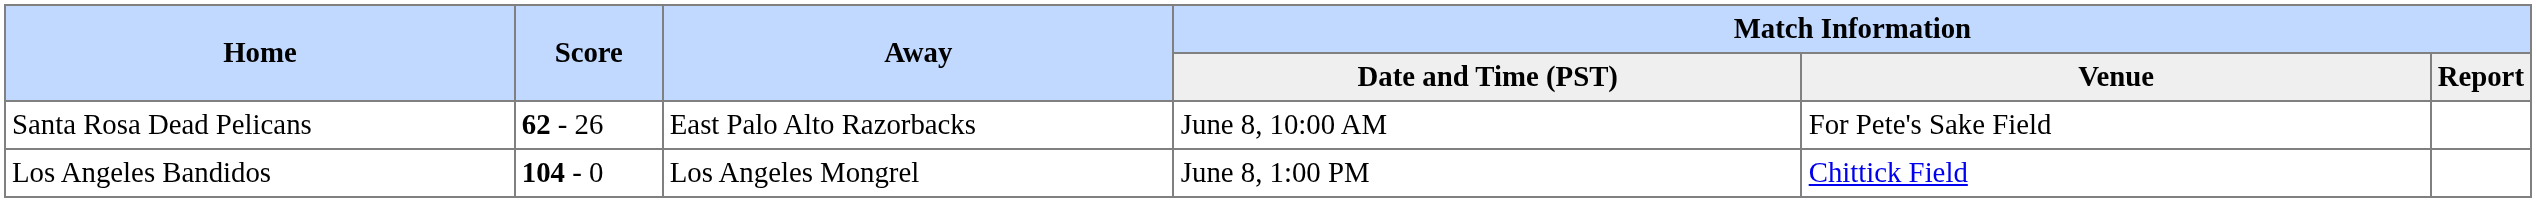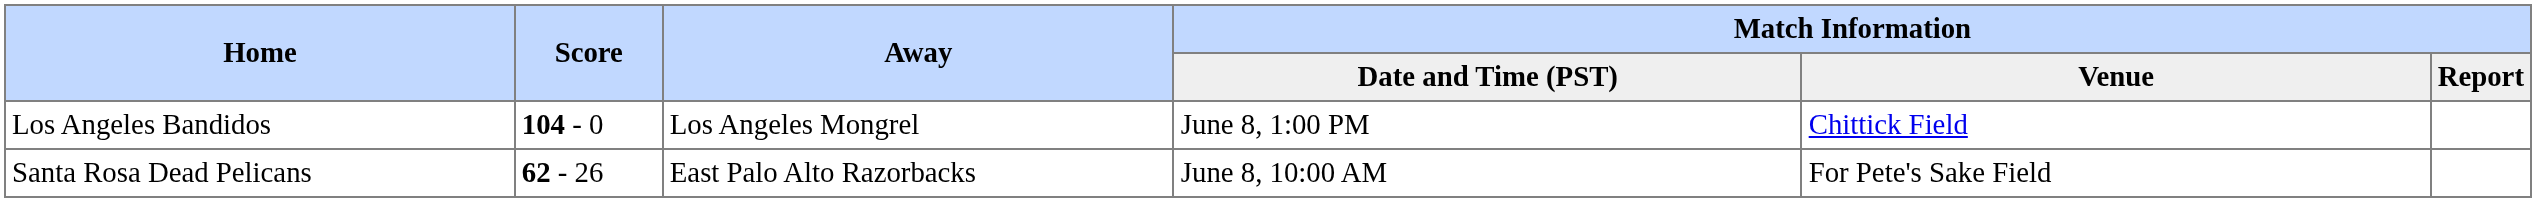rows swapped: Santa Rosa Dead Pelicans <-> Los Angeles Bandidos
